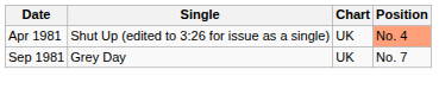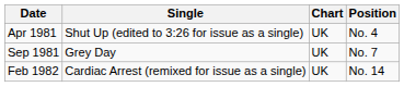Apr 1981 | Position: lightsalmon background -> no background
+ row: Feb 1982 | Cardiac Arrest (remixed for issue as a single) | UK | No. 14
